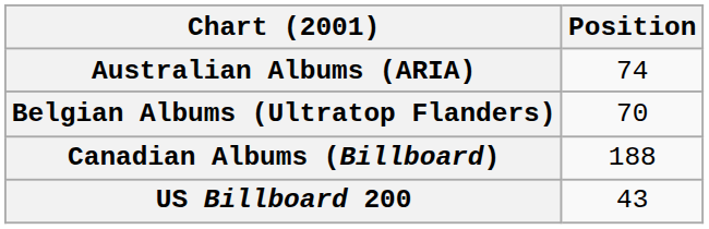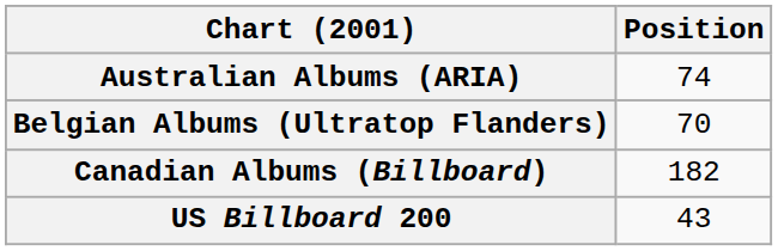Canadian Albums (Billboard) | Position: 188 -> 182
